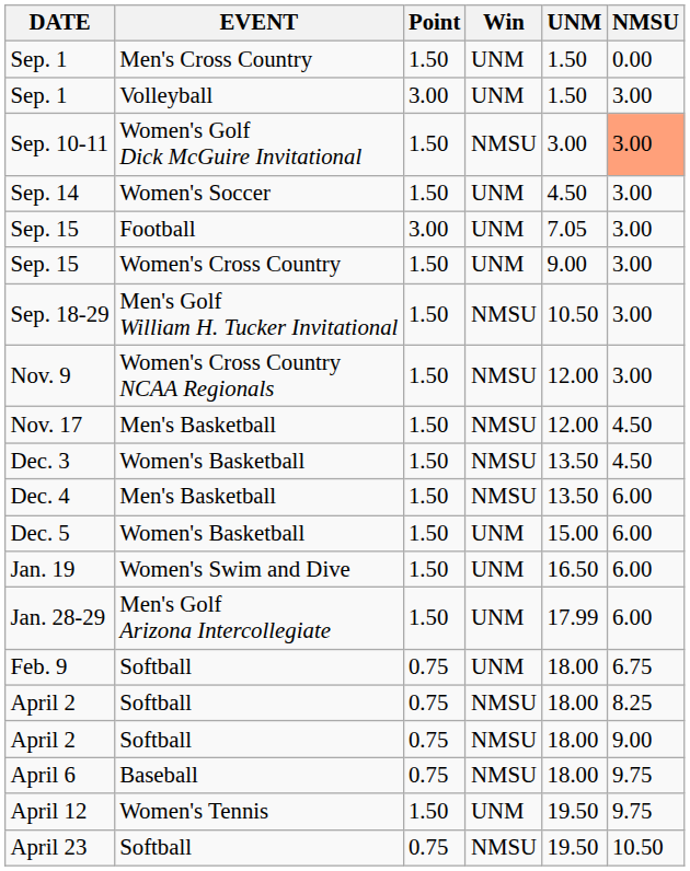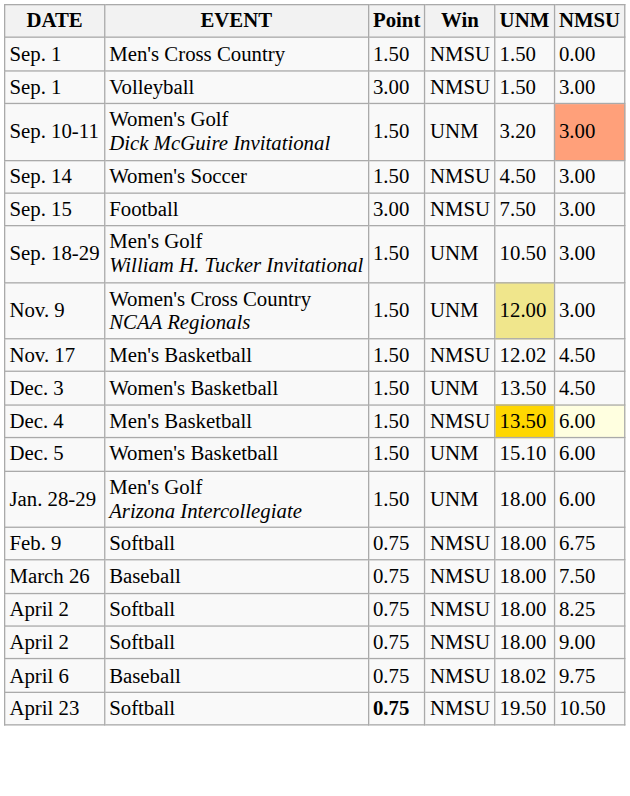Sep. 1 / Men's Cross Country | Win: UNM -> NMSU
Sep. 1 / Volleyball | Win: UNM -> NMSU
Sep. 10-11 | Win: NMSU -> UNM
Sep. 10-11 | UNM: 3.00 -> 3.20
Sep. 14 | Win: UNM -> NMSU
Sep. 15 / Football | Win: UNM -> NMSU
Sep. 15 / Football | UNM: 7.05 -> 7.50
- row: Sep. 15 | Women's Cross Country | 1.50 | UNM | 9.00 | 3.00
Sep. 18-29 | Win: NMSU -> UNM
Nov. 9 | Win: NMSU -> UNM
Nov. 9 | UNM: no background -> khaki background
Nov. 17 | UNM: 12.00 -> 12.02
Dec. 3 | Win: NMSU -> UNM
Dec. 4 | UNM: no background -> gold background
Dec. 4 | NMSU: no background -> lightyellow background
Dec. 5 | UNM: 15.00 -> 15.10
- row: Jan. 19 | Women's Swim and Dive | 1.50 | UNM | 16.50 | 6.00
Jan. 28-29 | UNM: 17.99 -> 18.00
Feb. 9 | Win: UNM -> NMSU
+ row: March 26 | Baseball | 0.75 | NMSU | 18.00 | 7.50
April 6 | UNM: 18.00 -> 18.02
- row: April 12 | Women's Tennis | 1.50 | UNM | 19.50 | 9.75
April 23 | Point: normal -> bold
